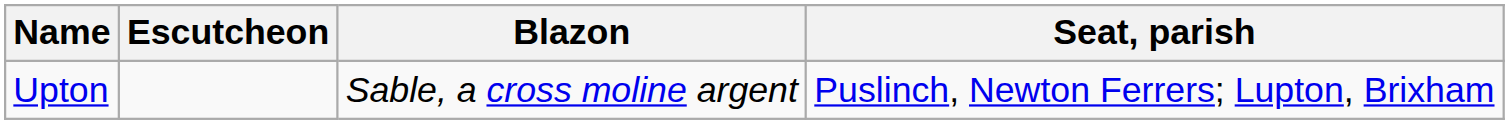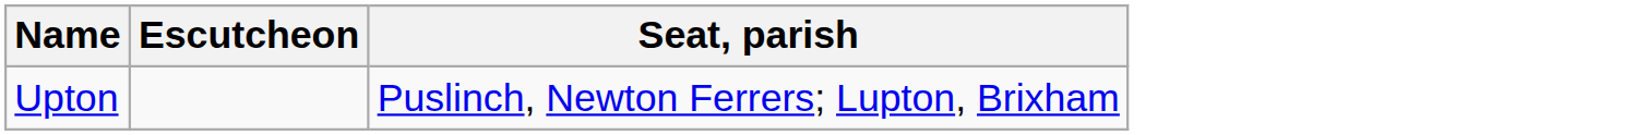- column: Blazon | Sable, a cross moline argent
